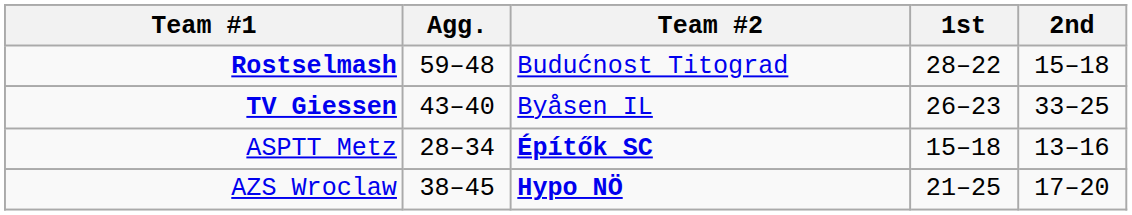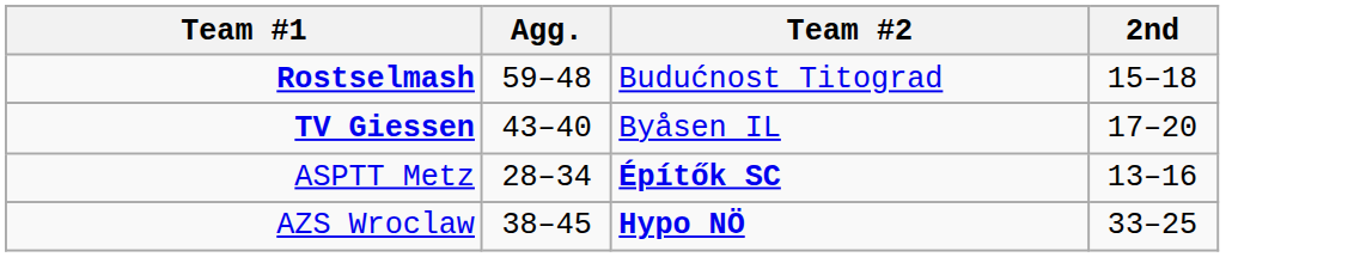- column: 1st | 28–22 | 26–23 | 15–18 | 21–25
TV Giessen | 2nd: 33–25 -> 17–20
AZS Wroclaw | 2nd: 17–20 -> 33–25
